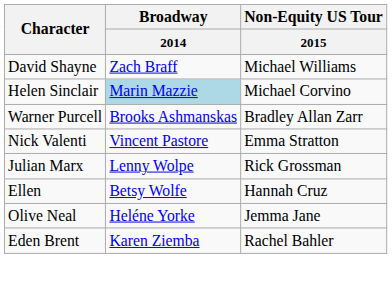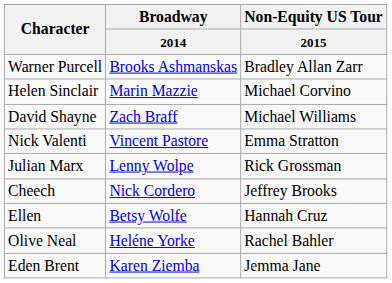rows swapped: David Shayne <-> Warner Purcell
Helen Sinclair | Broadway / 2014: lightblue background -> no background
+ row: Cheech | Nick Cordero | Jeffrey Brooks
Olive Neal | Non-Equity US Tour / 2015: Jemma Jane -> Rachel Bahler
Eden Brent | Non-Equity US Tour / 2015: Rachel Bahler -> Jemma Jane
